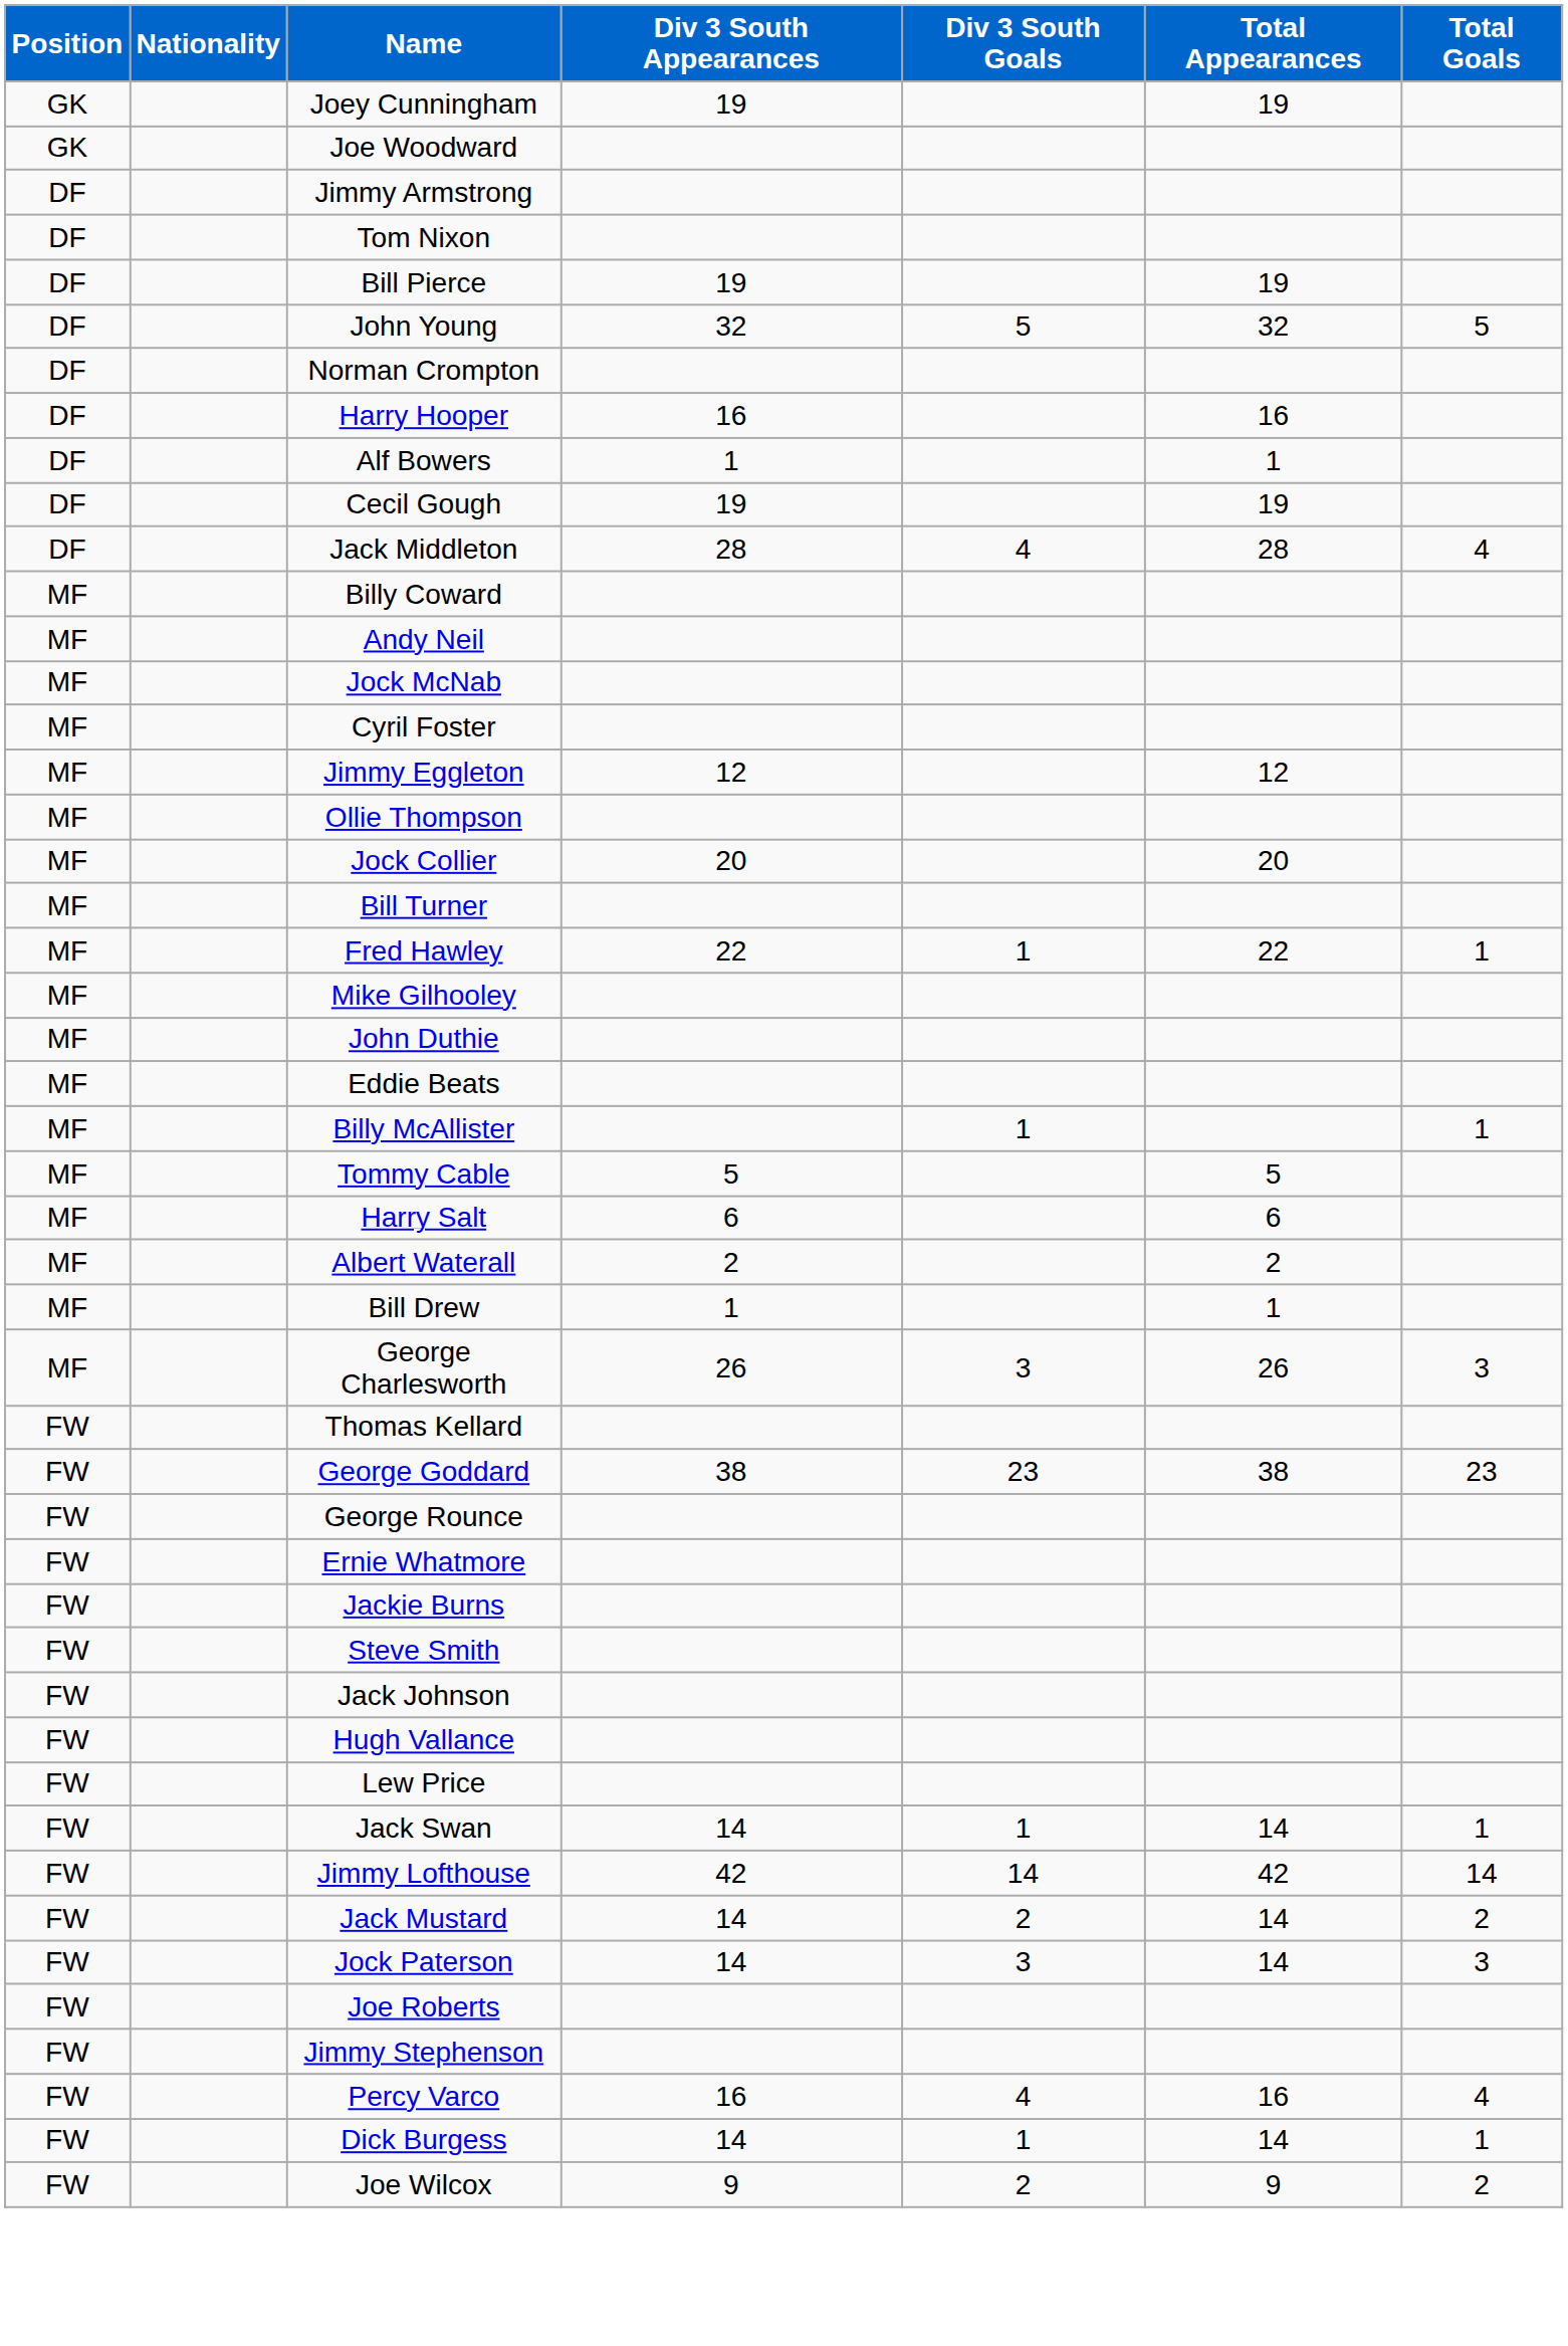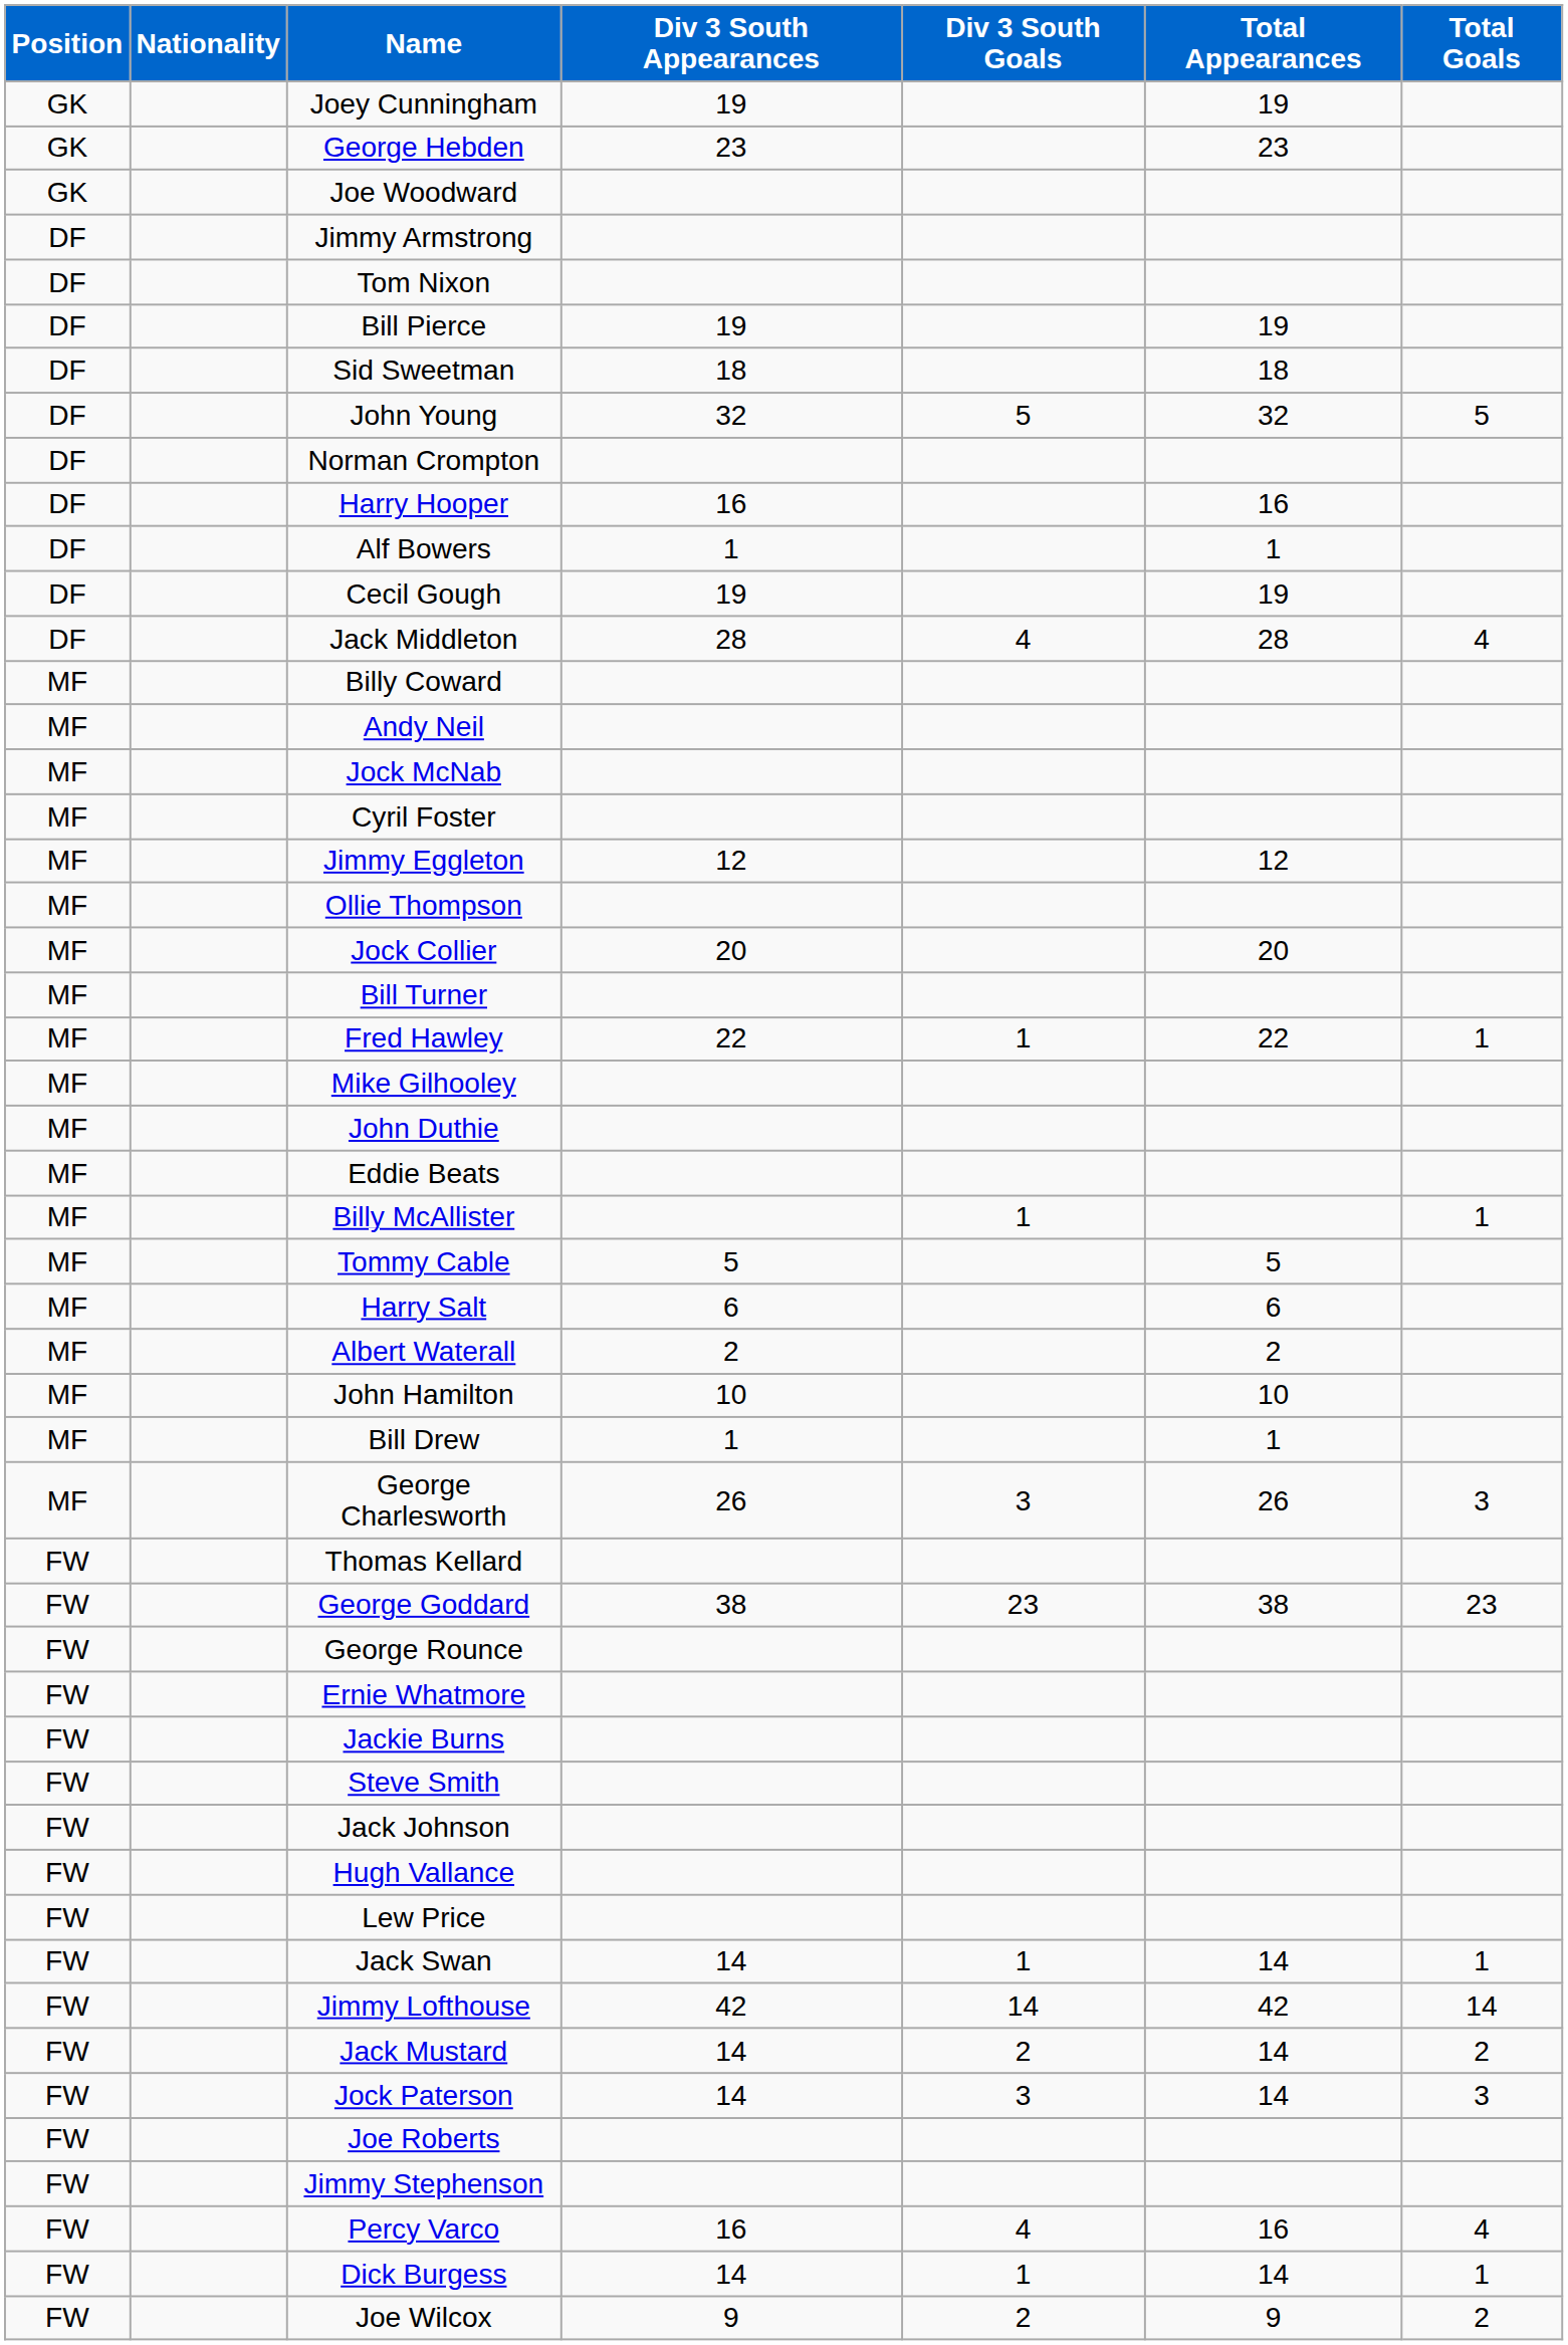+ row: GK | George Hebden | 23 | 23
+ row: DF | Sid Sweetman | 18 | 18
+ row: MF | John Hamilton | 10 | 10
